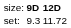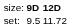set: | column 2: 9.3 -> 9.5
